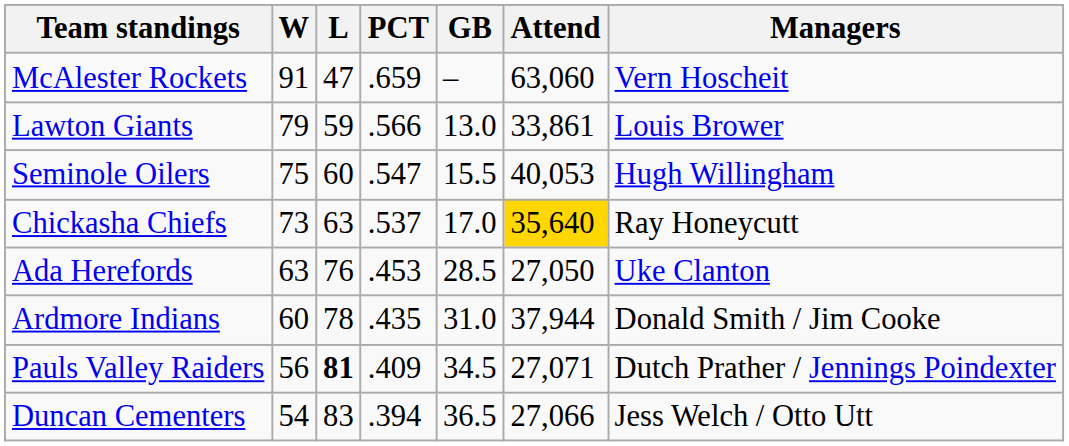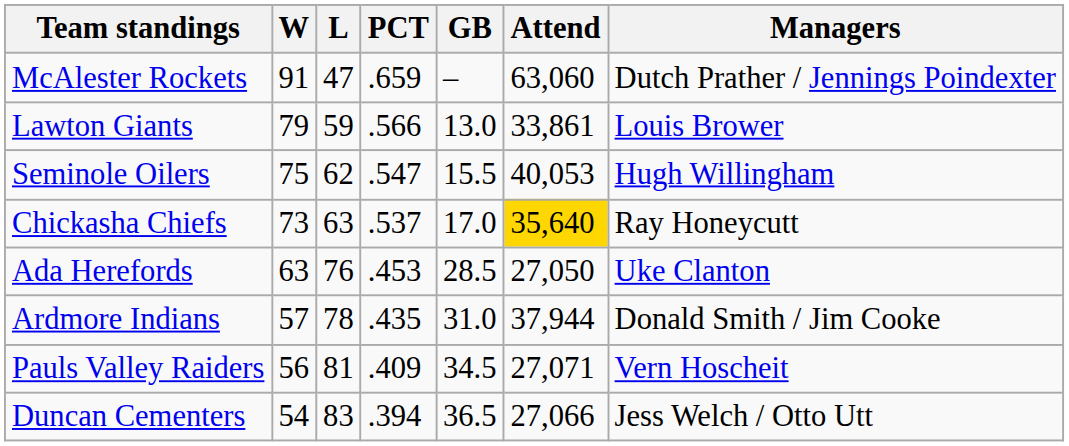McAlester Rockets | Managers: Vern Hoscheit -> Dutch Prather / Jennings Poindexter
Seminole Oilers | L: 60 -> 62
Ardmore Indians | W: 60 -> 57
Pauls Valley Raiders | L: bold -> normal
Pauls Valley Raiders | Managers: Dutch Prather / Jennings Poindexter -> Vern Hoscheit
